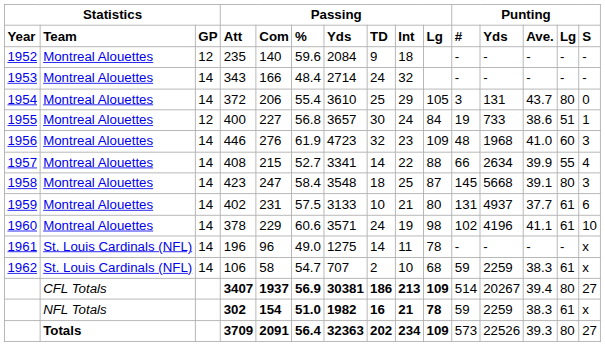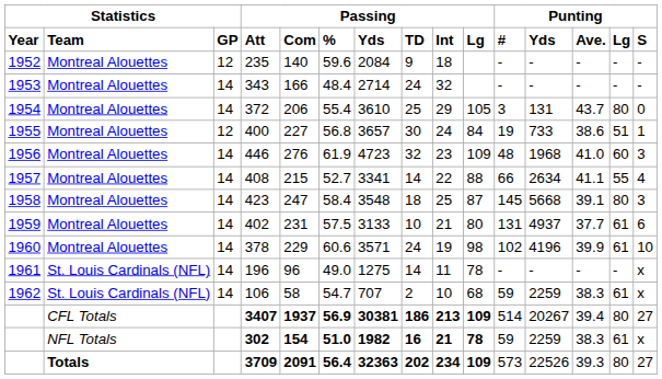408 | column 13: 39.9 -> 41.1
378 | column 13: 41.1 -> 39.9
